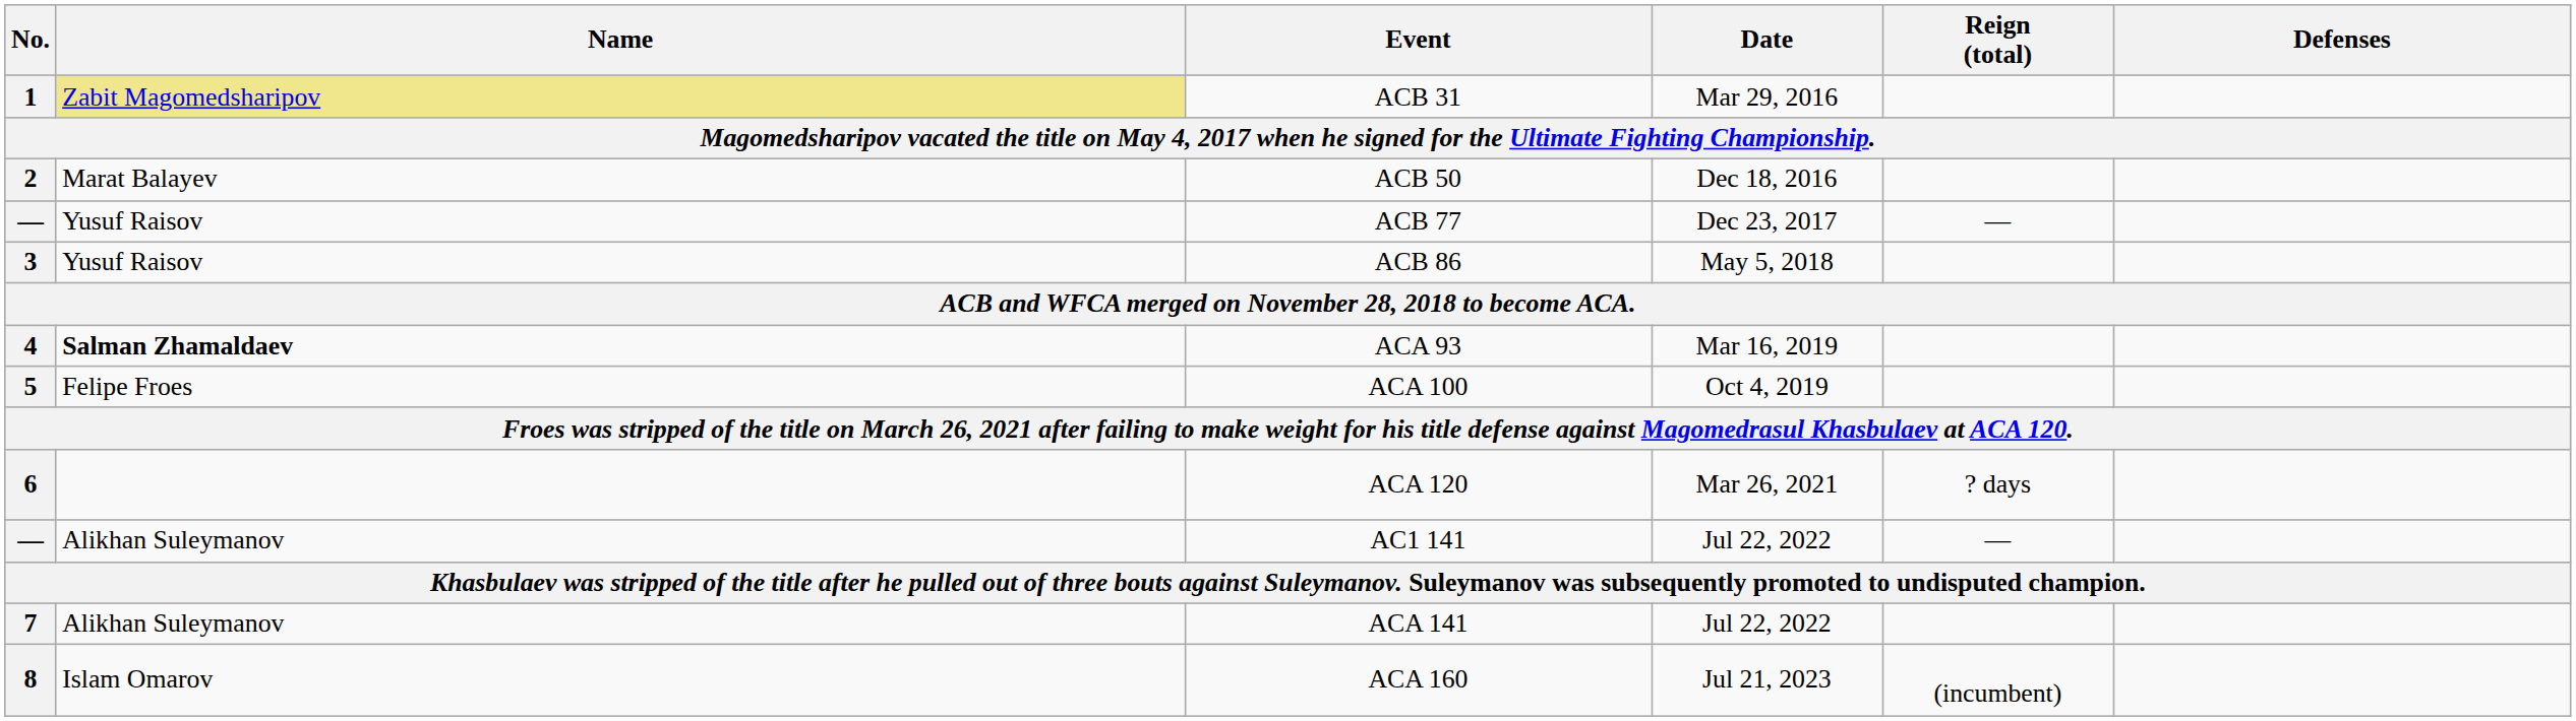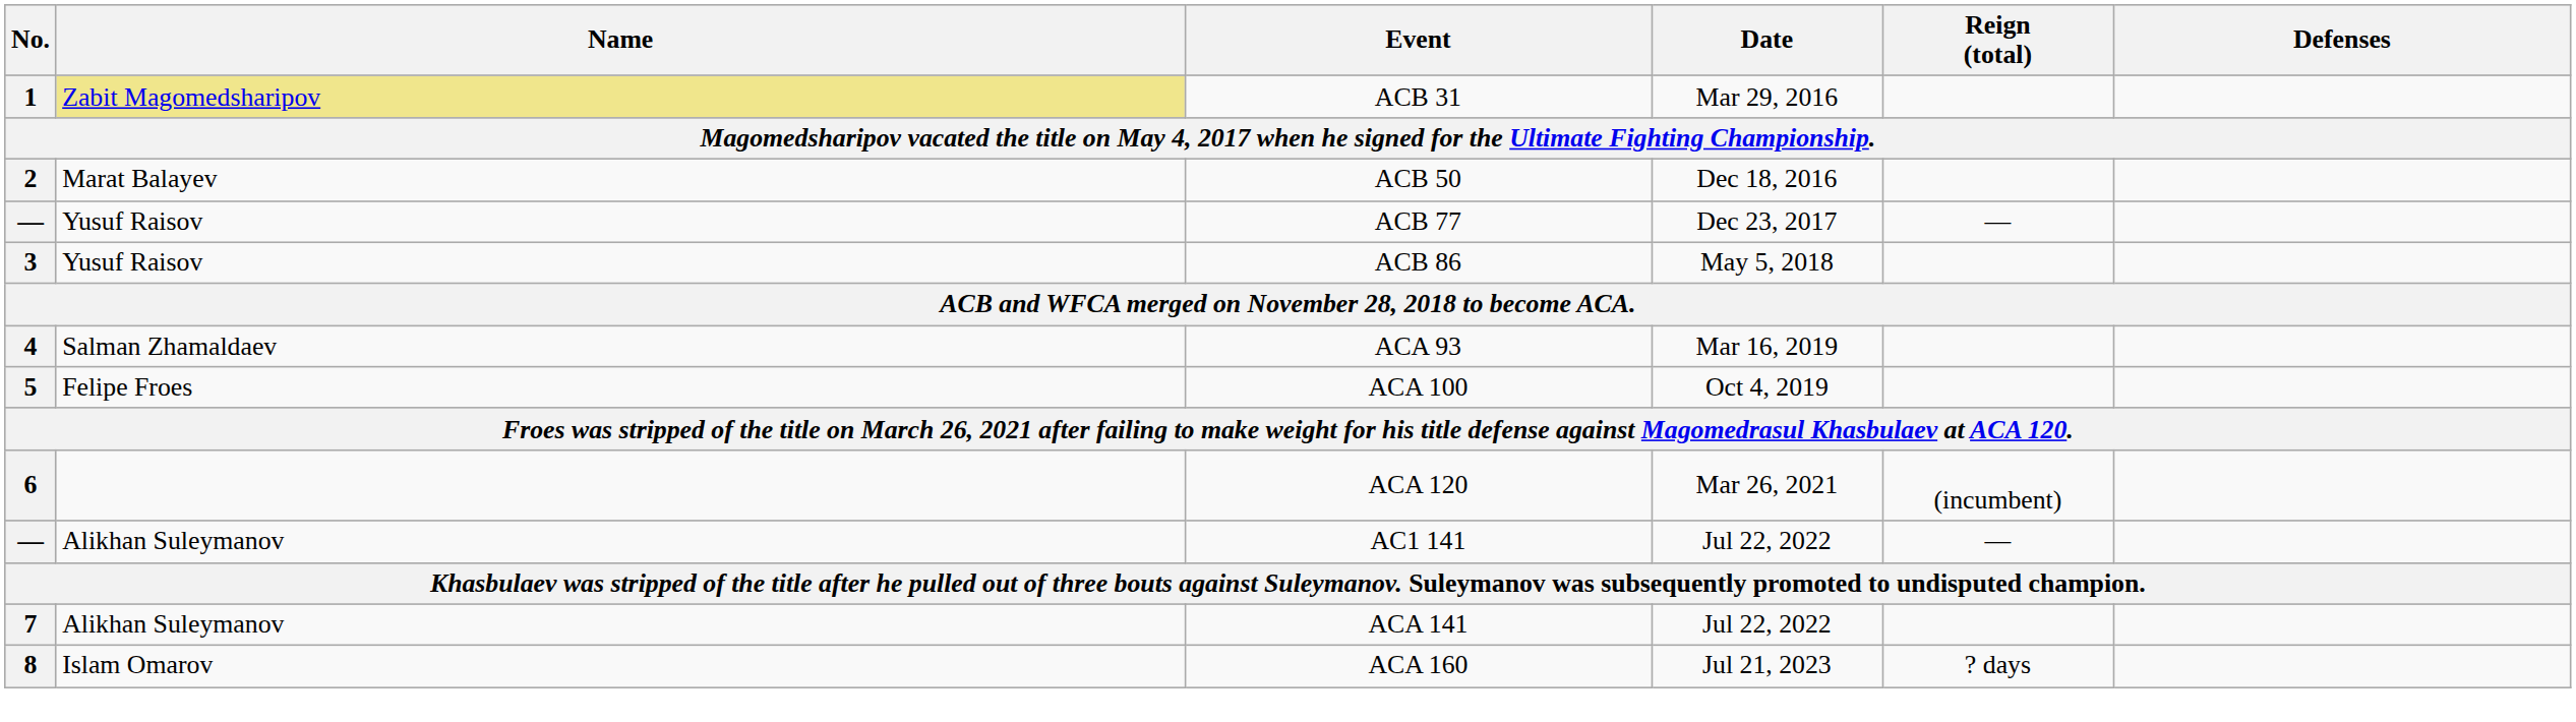4 | Name: bold -> normal
6 | Reign (total): ? days -> (incumbent)
8 | Reign (total): (incumbent) -> ? days
